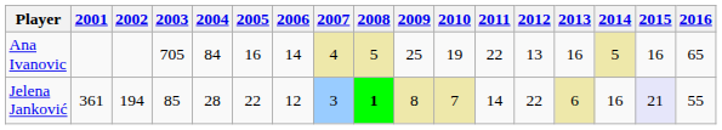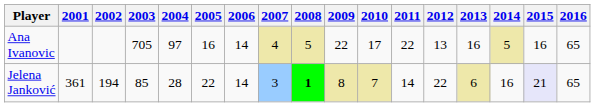Ana Ivanovic | 2004: 84 -> 97
Ana Ivanovic | 2009: 25 -> 22
Ana Ivanovic | 2010: 19 -> 17
Jelena Janković | 2006: 12 -> 14
Jelena Janković | 2016: 55 -> 65
